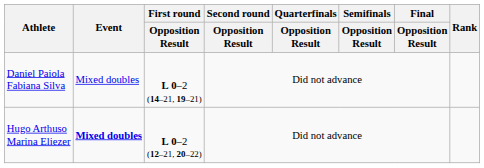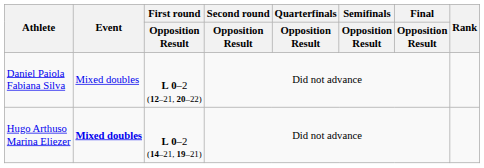Daniel Paiola Fabiana Silva | First round / Opposition Result: L 0–2 (14–21, 19–21) -> L 0–2 (12–21, 20–22)
Hugo Arthuso Marina Eliezer | First round / Opposition Result: L 0–2 (12–21, 20–22) -> L 0–2 (14–21, 19–21)
